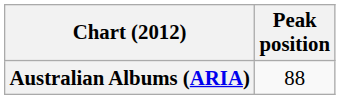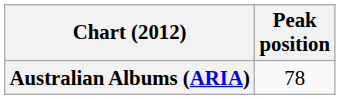Australian Albums (ARIA) | Peak position: 88 -> 78
